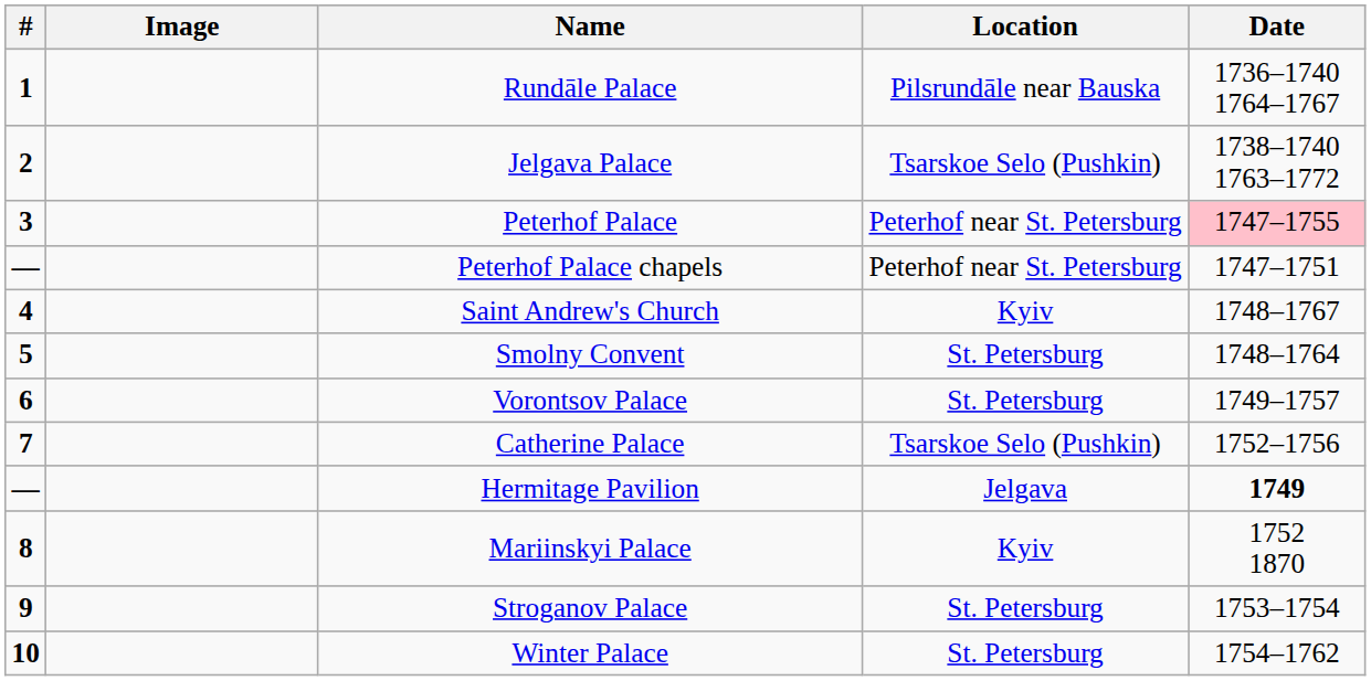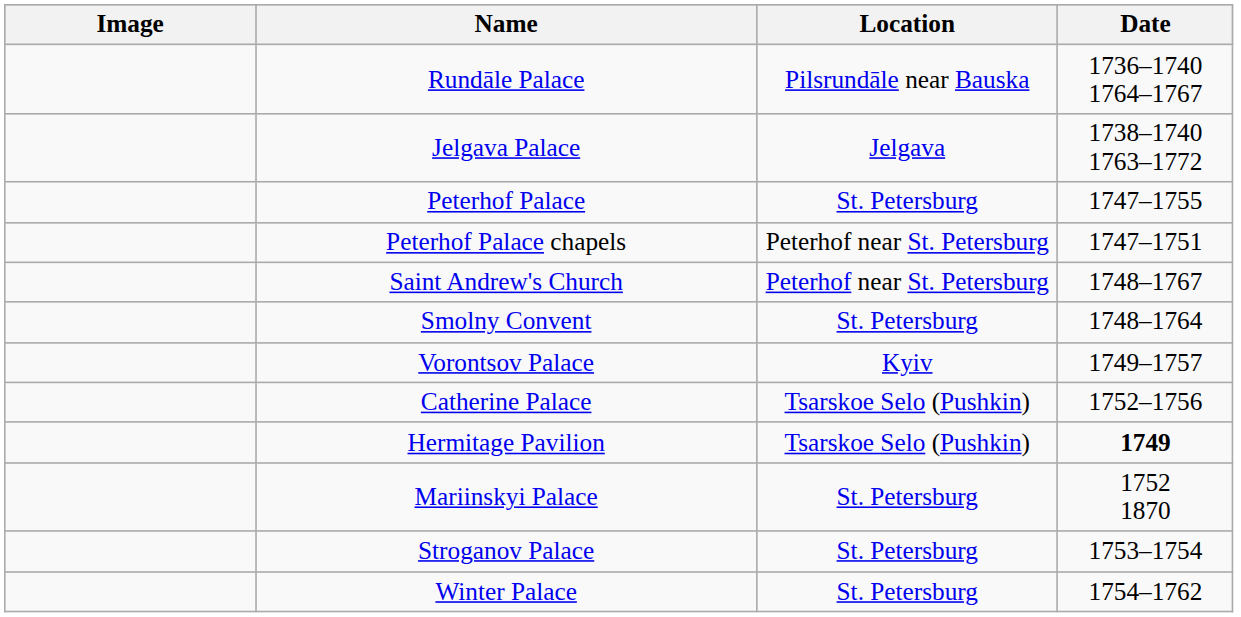- column: # | 1 | 2 | 3 | — | 4 | 5 | 6 | 7 | — | 8 | 9 | 10
Jelgava Palace | Location: Tsarskoe Selo (Pushkin) -> Jelgava
Peterhof Palace | Location: Peterhof near St. Petersburg -> St. Petersburg
Peterhof Palace | Date: pink background -> no background
Saint Andrew's Church | Location: Kyiv -> Peterhof near St. Petersburg
Vorontsov Palace | Location: St. Petersburg -> Kyiv
Hermitage Pavilion | Location: Jelgava -> Tsarskoe Selo (Pushkin)
Mariinskyi Palace | Location: Kyiv -> St. Petersburg
